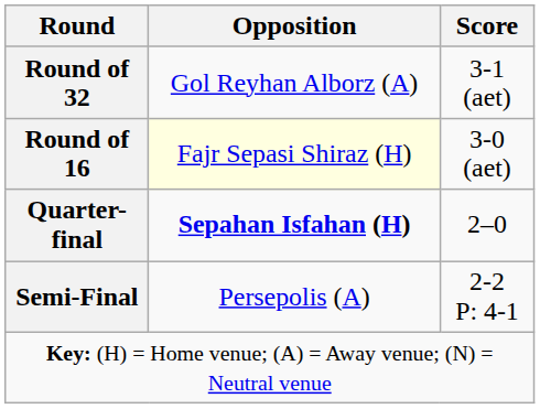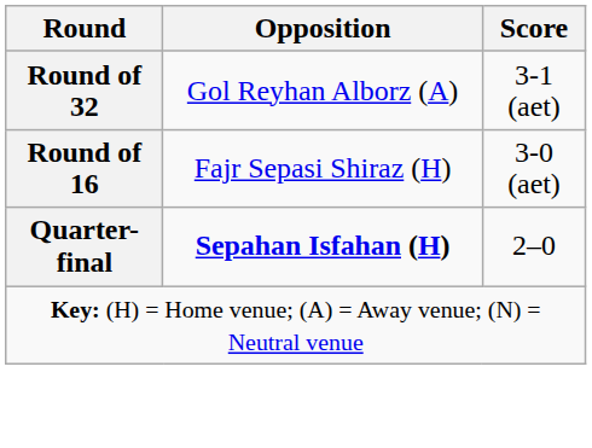Round of 16 | Opposition: lightyellow background -> no background
- row: Semi-Final | Persepolis (A) | 2-2 P: 4-1
